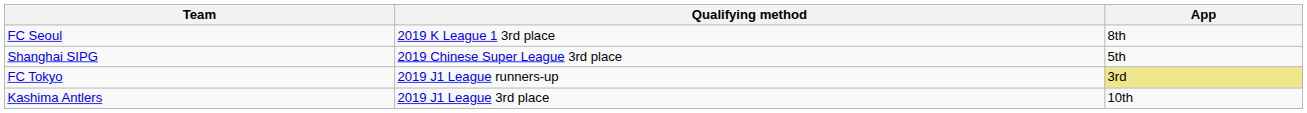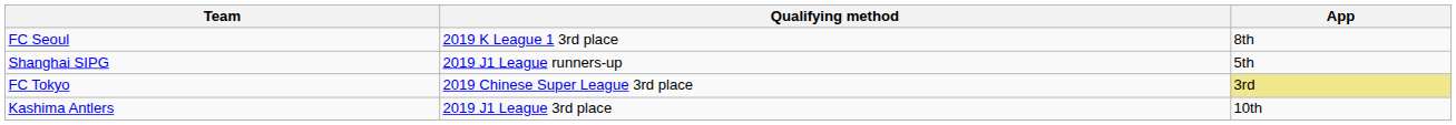Shanghai SIPG | Qualifying method: 2019 Chinese Super League 3rd place -> 2019 J1 League runners-up
FC Tokyo | Qualifying method: 2019 J1 League runners-up -> 2019 Chinese Super League 3rd place
